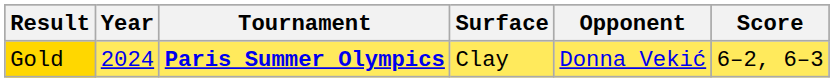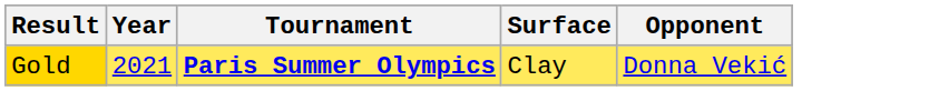- column: Score | 6–2, 6–3
Gold | Year: 2024 -> 2021
